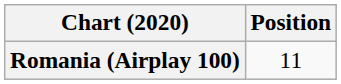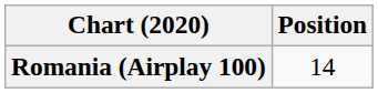Romania (Airplay 100) | Position: 11 -> 14
